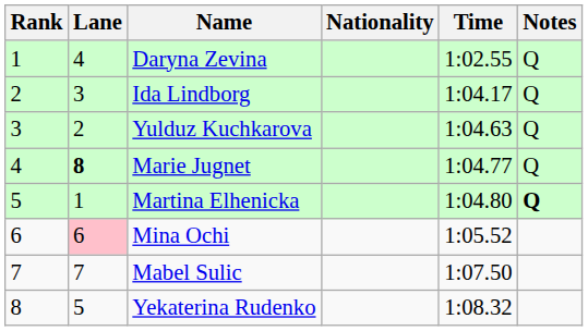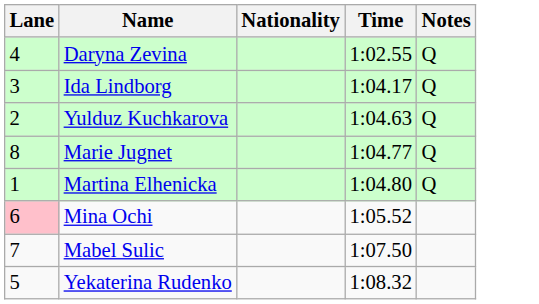- column: Rank | 1 | 2 | 3 | 4 | 5 | 6 | 7 | 8
Marie Jugnet | Lane: bold -> normal
Martina Elhenicka | Notes: bold -> normal
